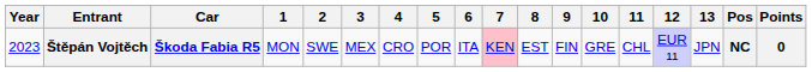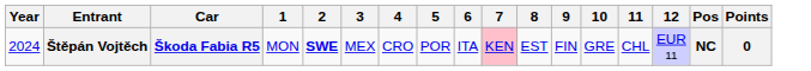- column: 13 | JPN
Štěpán Vojtěch | Year: 2023 -> 2024
Štěpán Vojtěch | 2: normal -> bold
